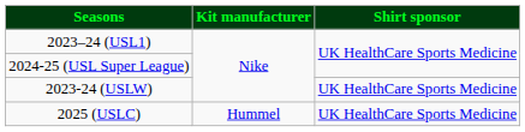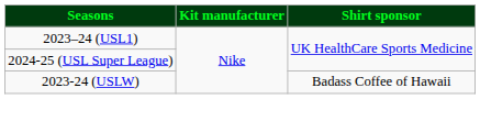2023-24 (USLW) | Shirt sponsor: UK HealthCare Sports Medicine -> Badass Coffee of Hawaii
- row: 2025 (USLC) | Hummel | UK HealthCare Sports Medicine
